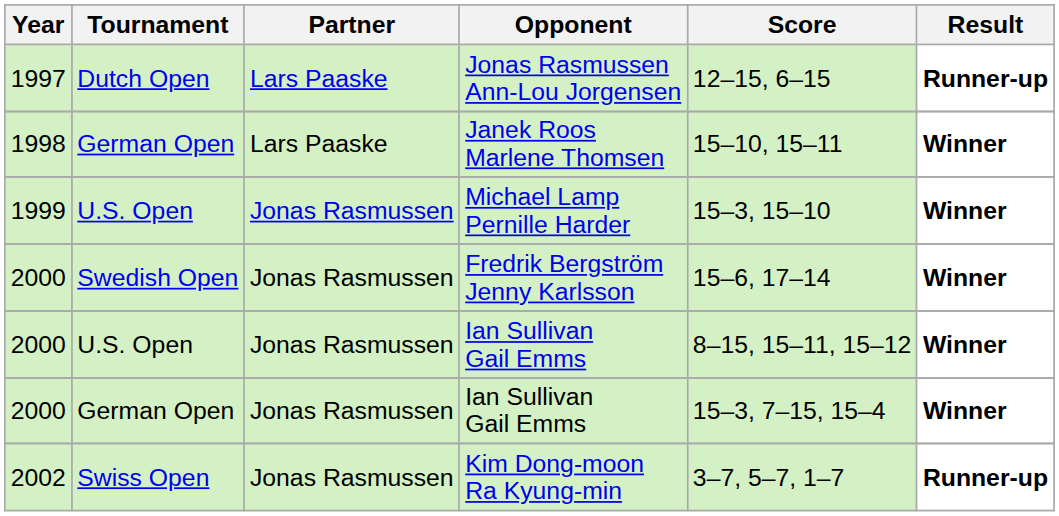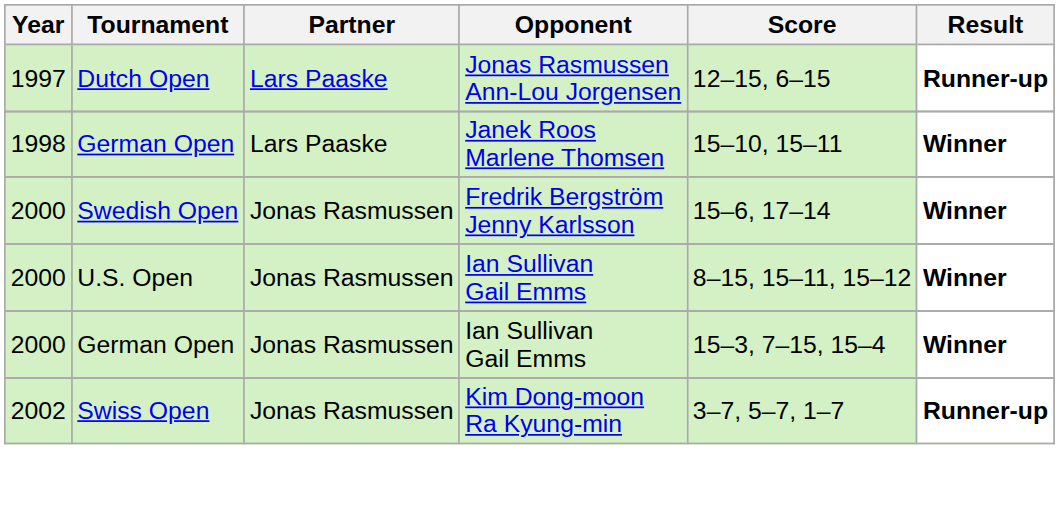- row: 1999 | U.S. Open | Jonas Rasmussen | Michael Lamp Pernille Harder | 15–3, 15–10 | Winner
